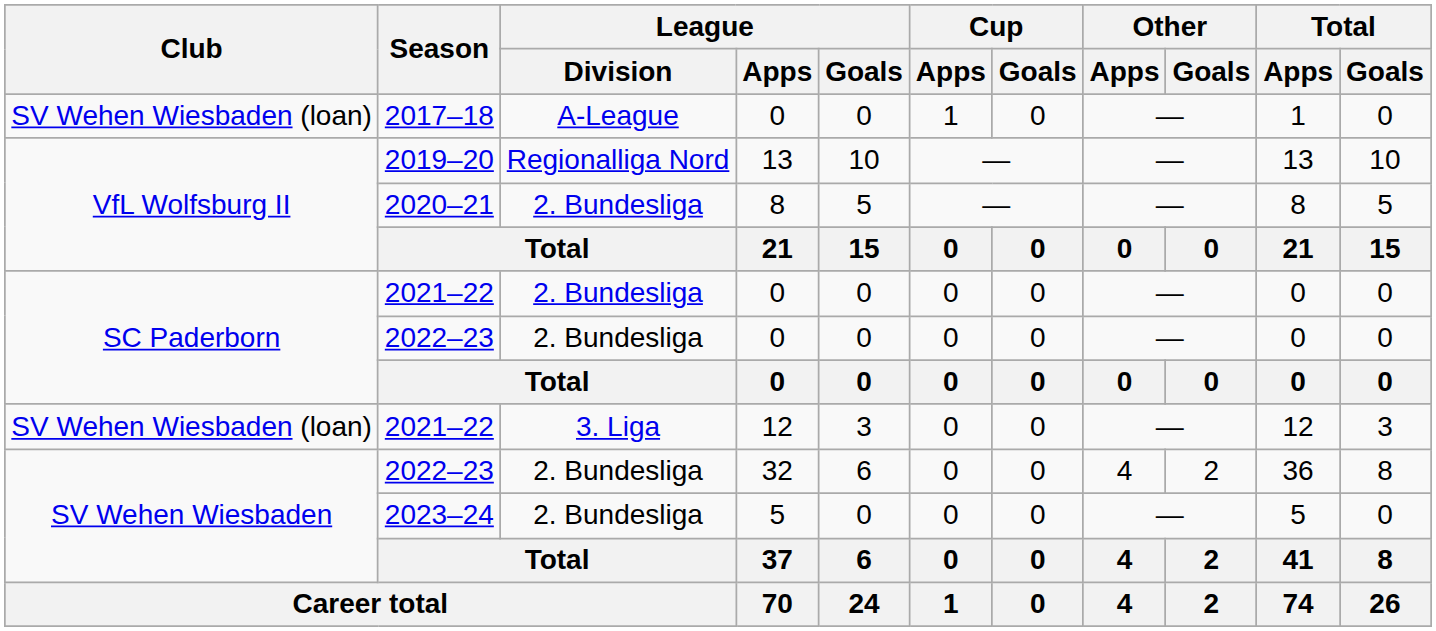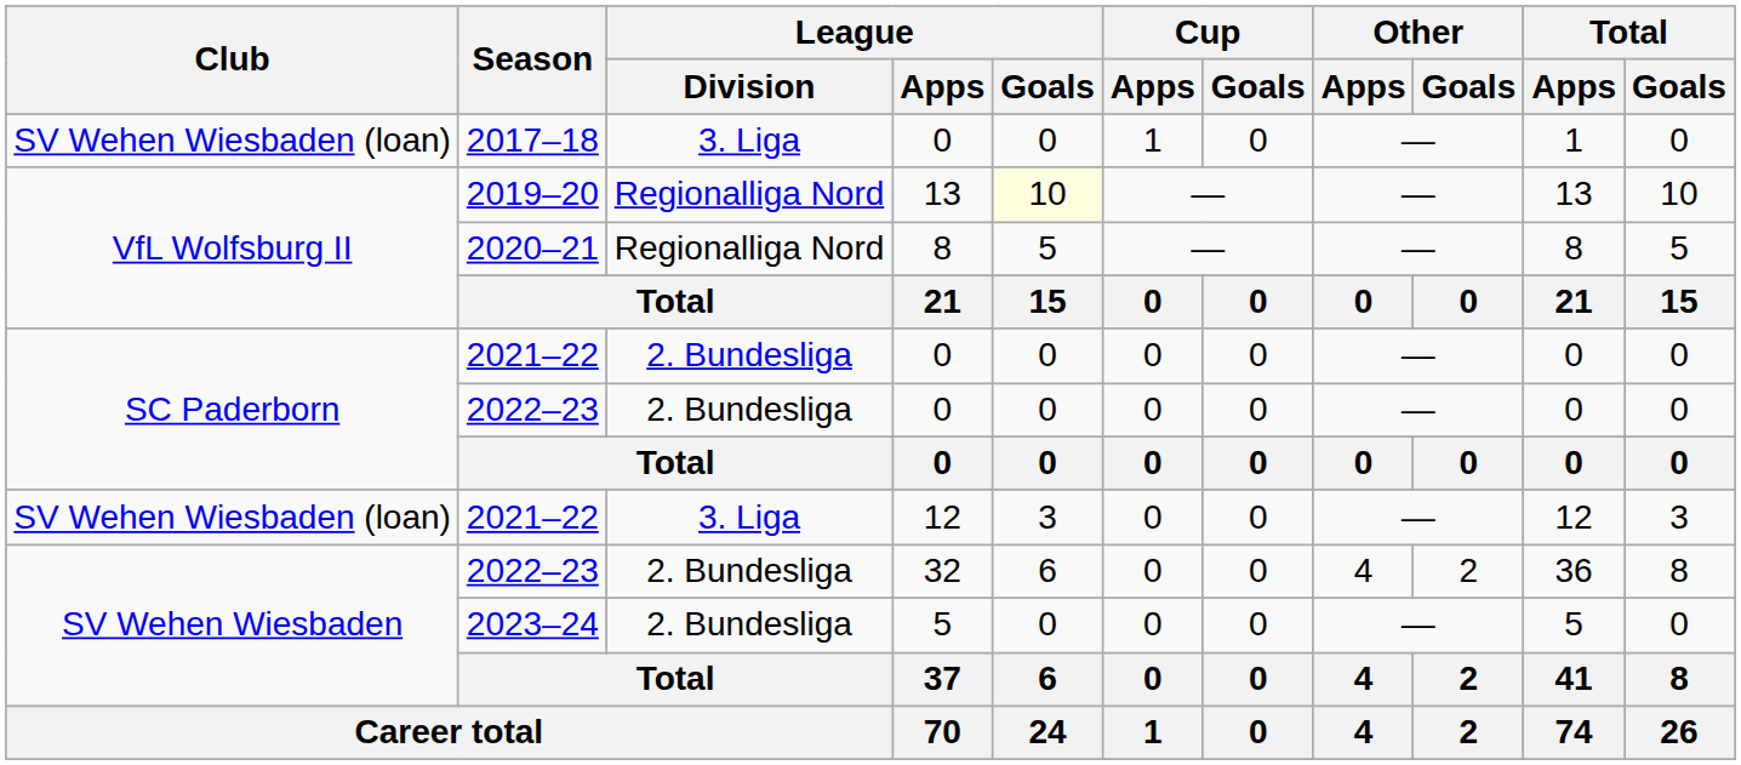2017–18 | League / Division: A-League -> 3. Liga
2019–20 | League / Goals: no background -> lightyellow background
2020–21 | League / Division: 2. Bundesliga -> Regionalliga Nord
